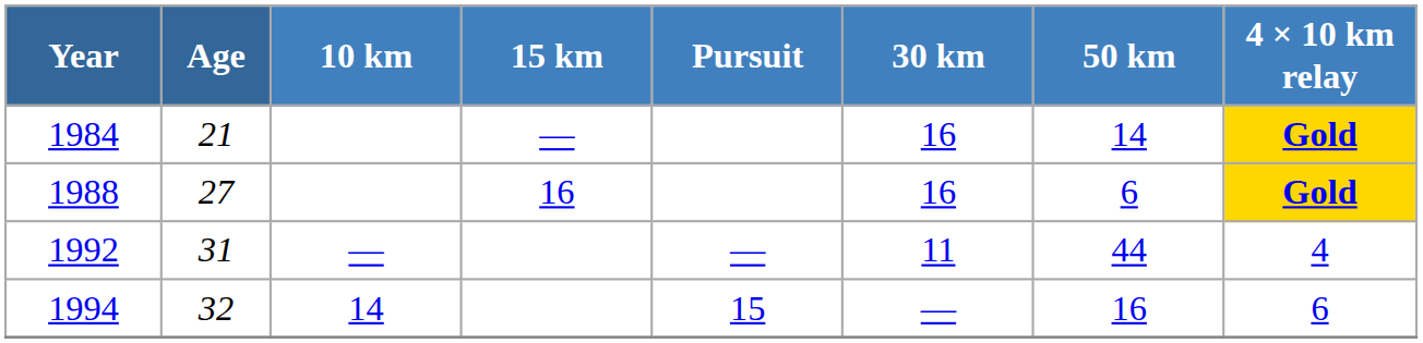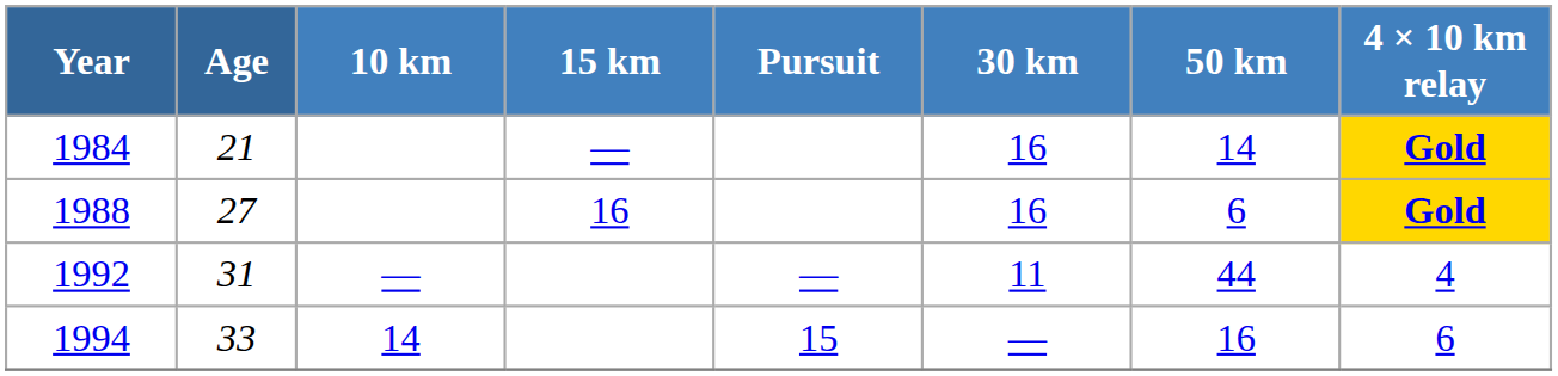1994 | Age: 32 -> 33
